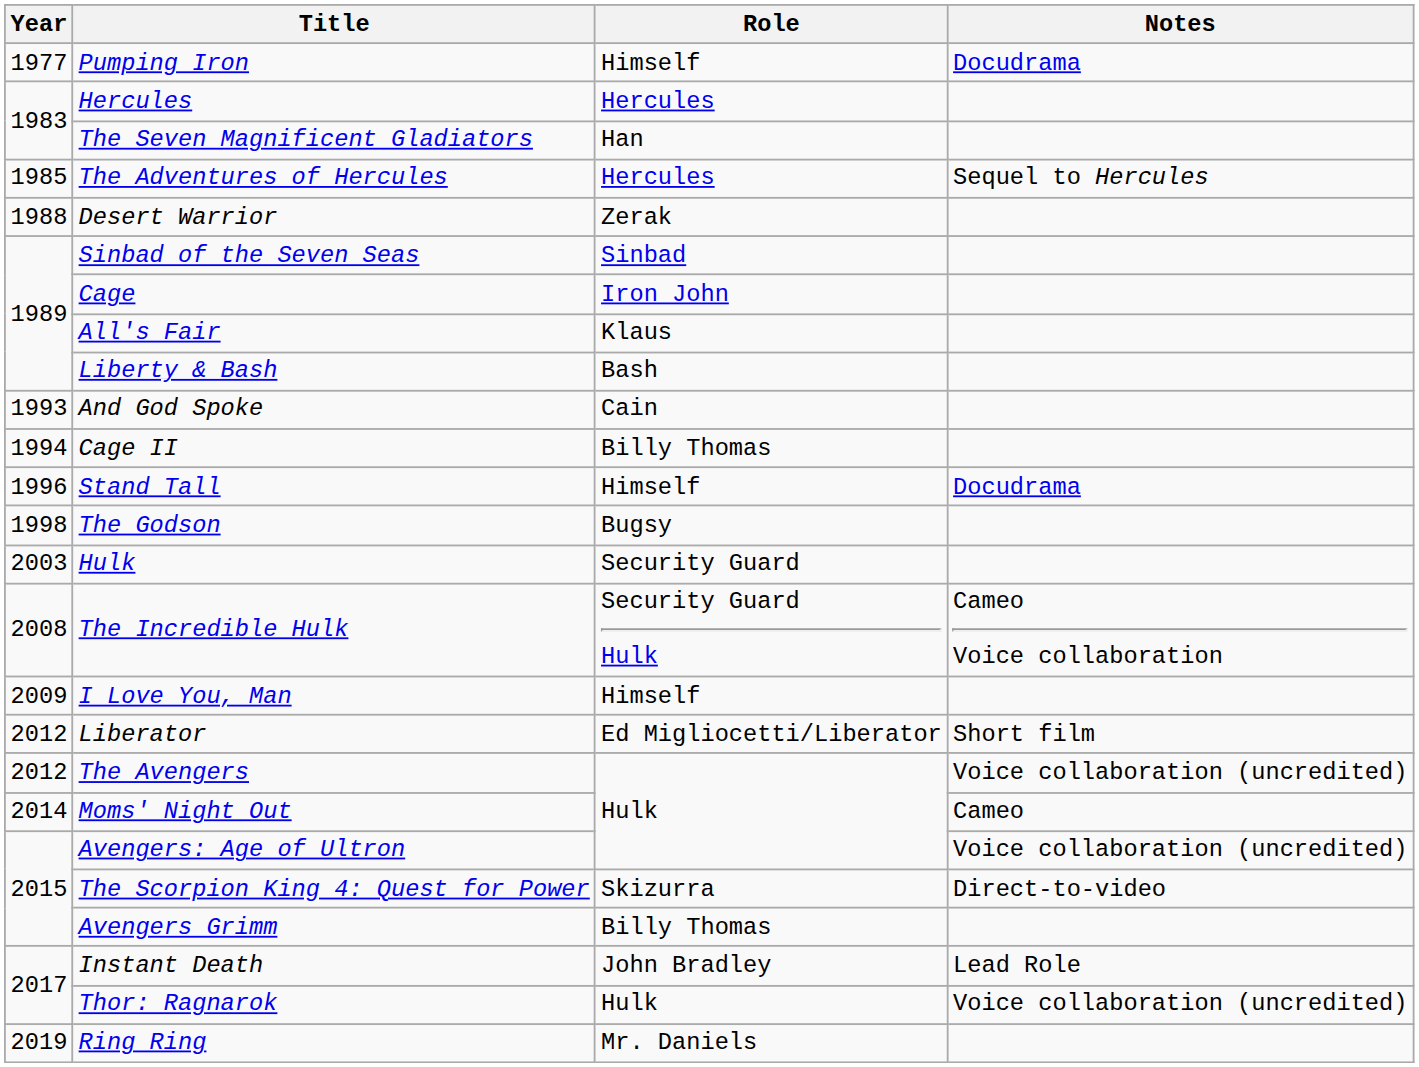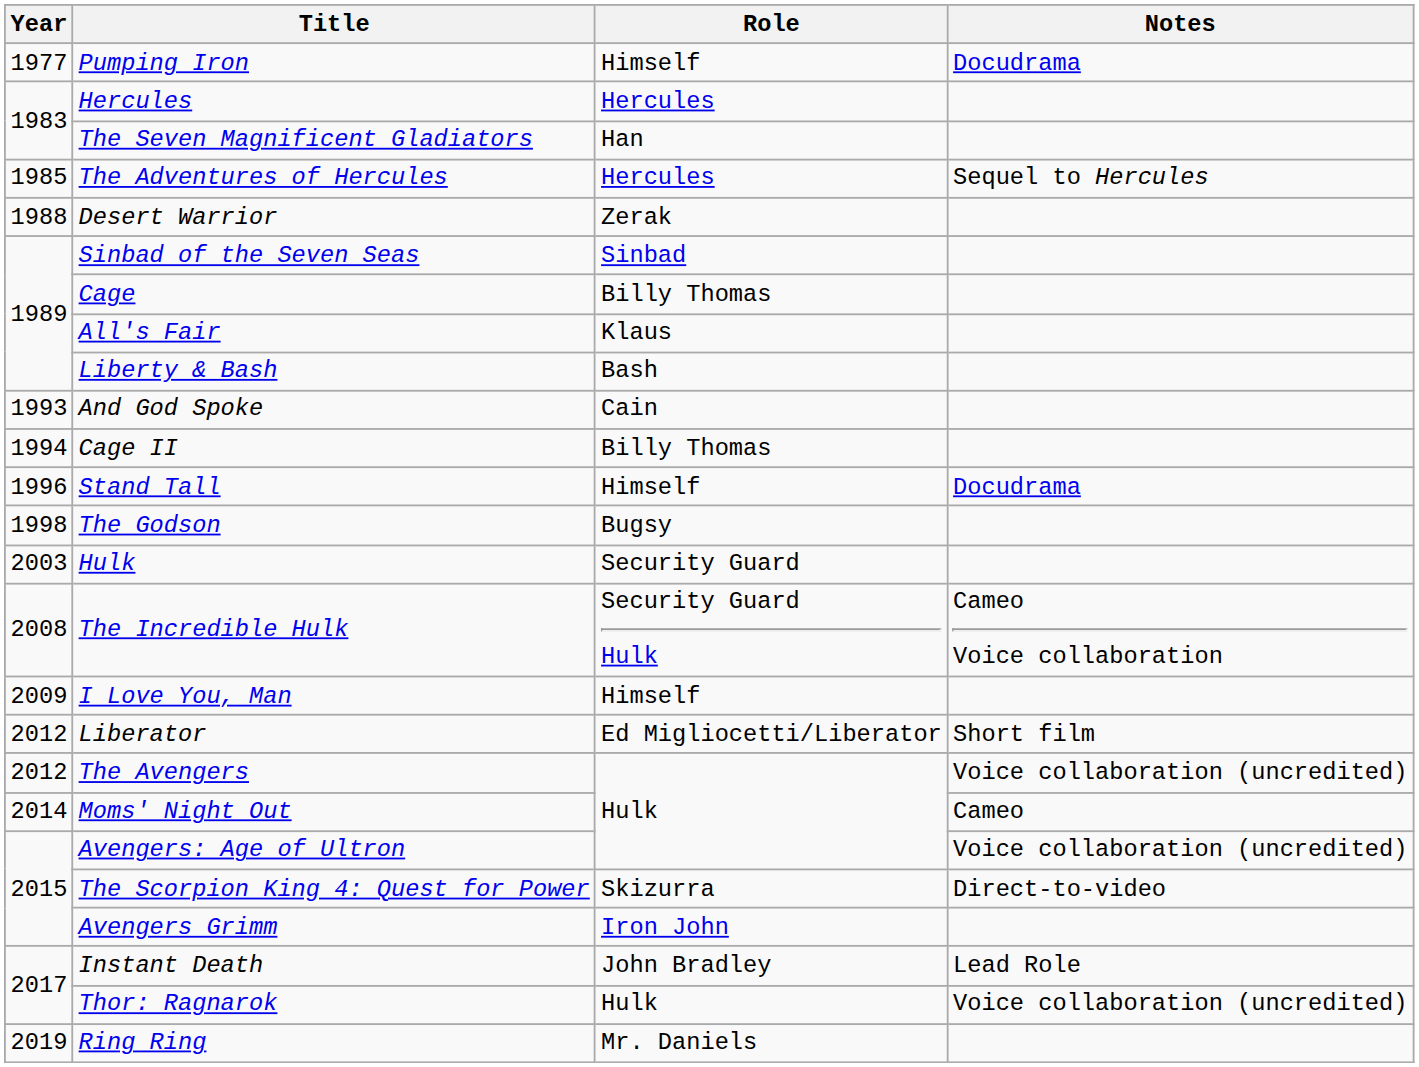Cage | Role: Iron John -> Billy Thomas
Avengers Grimm | Role: Billy Thomas -> Iron John
